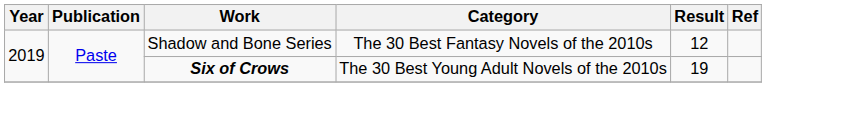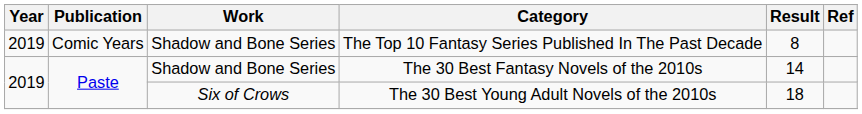+ row: 2019 | Comic Years | Shadow and Bone Series | The Top 10 Fantasy Series Published In The Past Decade | 8
The 30 Best Fantasy Novels of the 2010s | Result: 12 -> 14
The 30 Best Young Adult Novels of the 2010s | Work: bold -> normal
The 30 Best Young Adult Novels of the 2010s | Result: 19 -> 18
